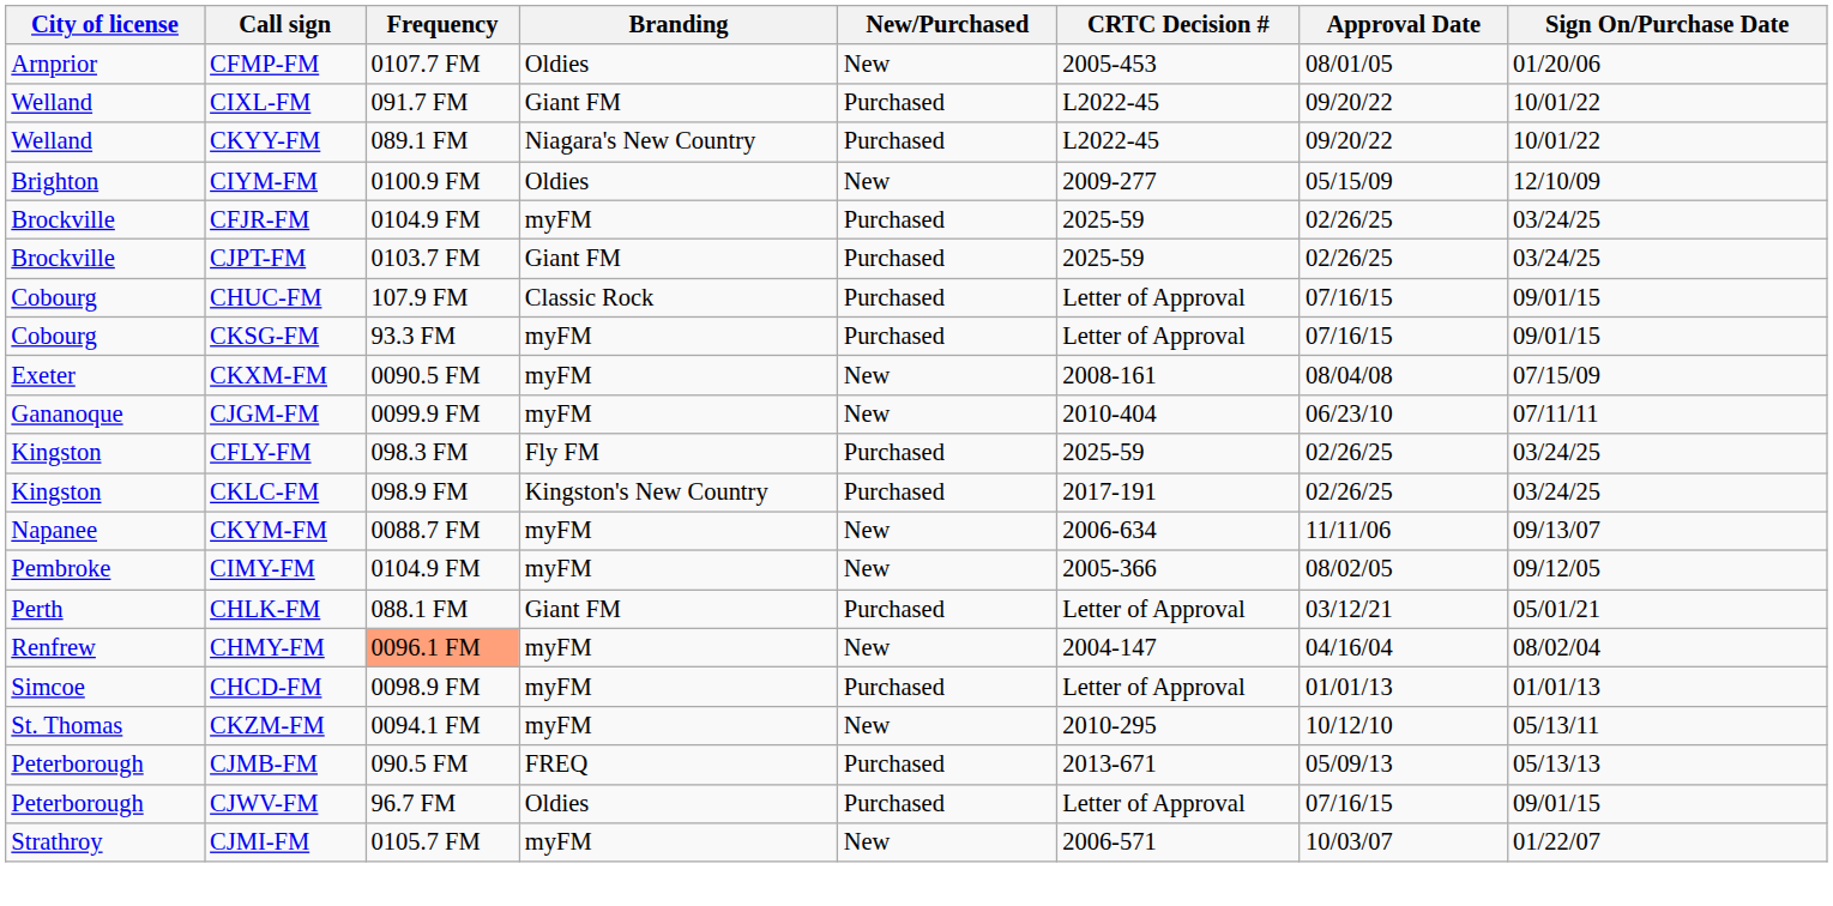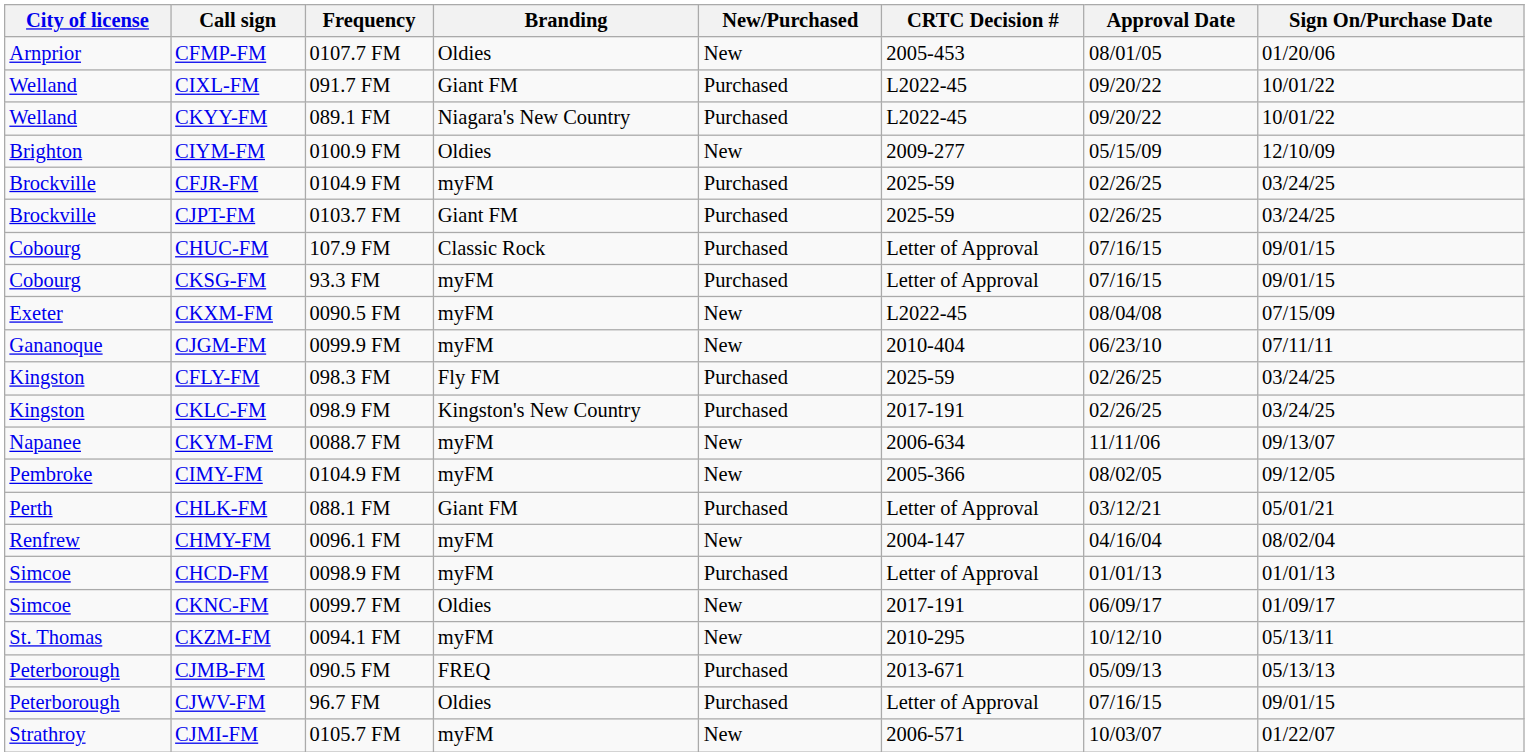CKXM-FM | CRTC Decision #: 2008-161 -> L2022-45
CHMY-FM | Frequency: lightsalmon background -> no background
+ row: Simcoe | CKNC-FM | 0099.7 FM | Oldies | New | 2017-191 | 06/09/17 | 01/09/17
